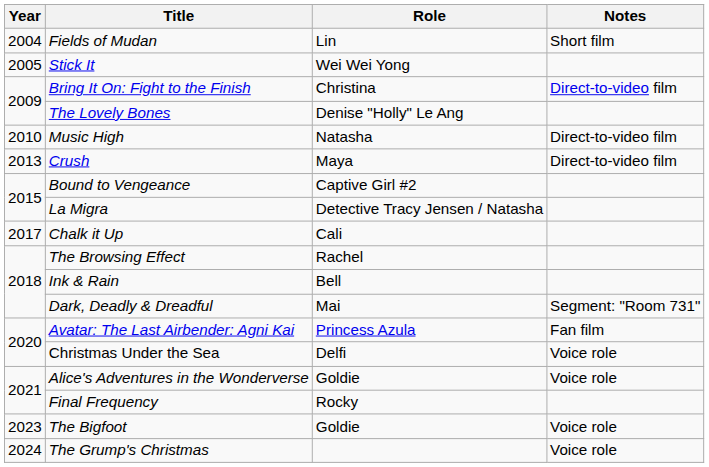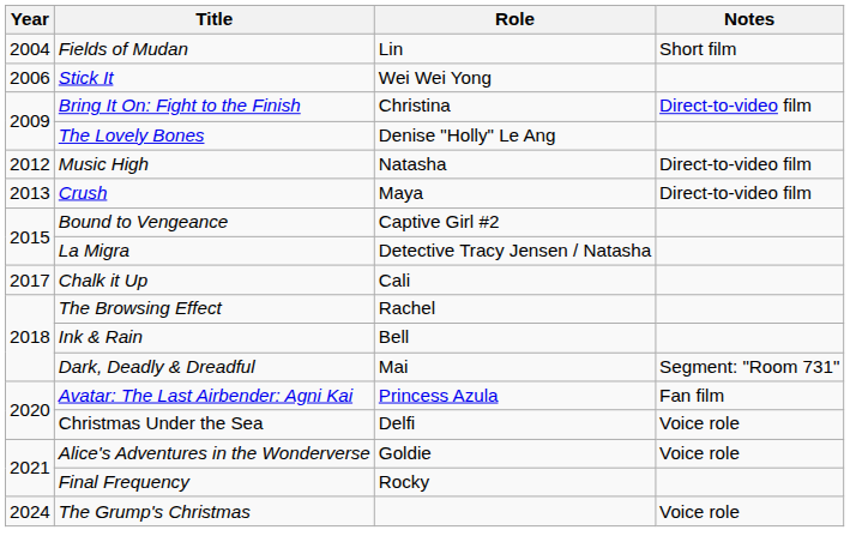Stick It | Year: 2005 -> 2006
Music High | Year: 2010 -> 2012
- row: 2023 | The Bigfoot | Goldie | Voice role
